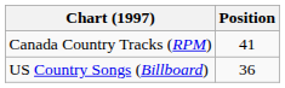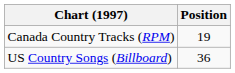Canada Country Tracks (RPM) | Position: 41 -> 19
